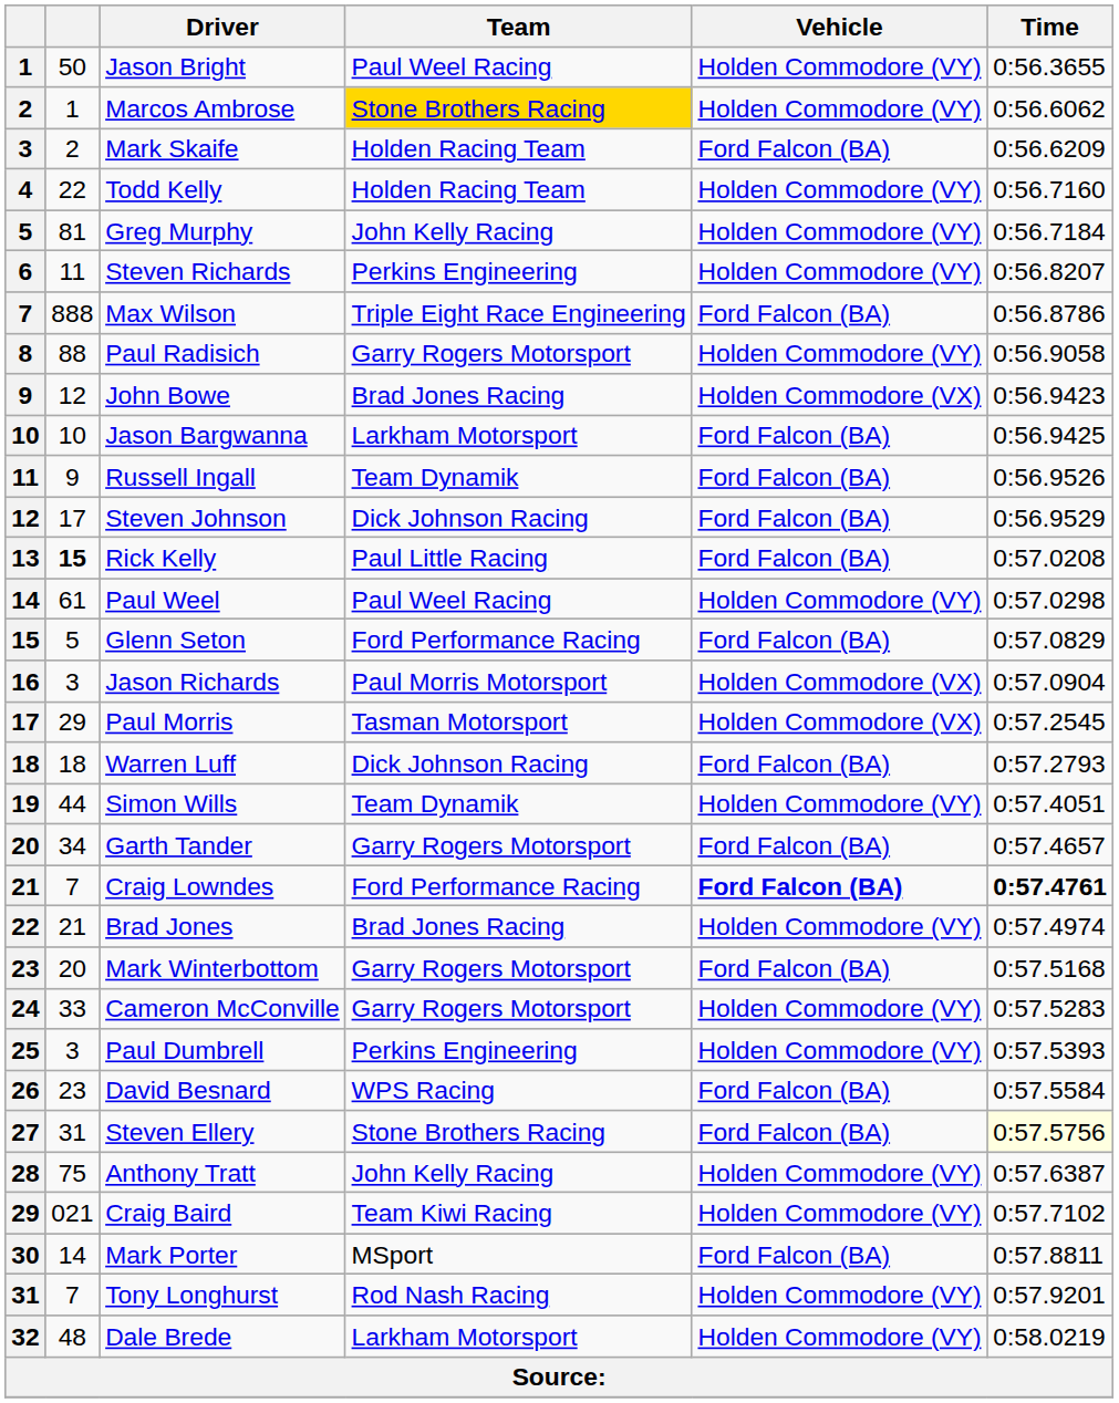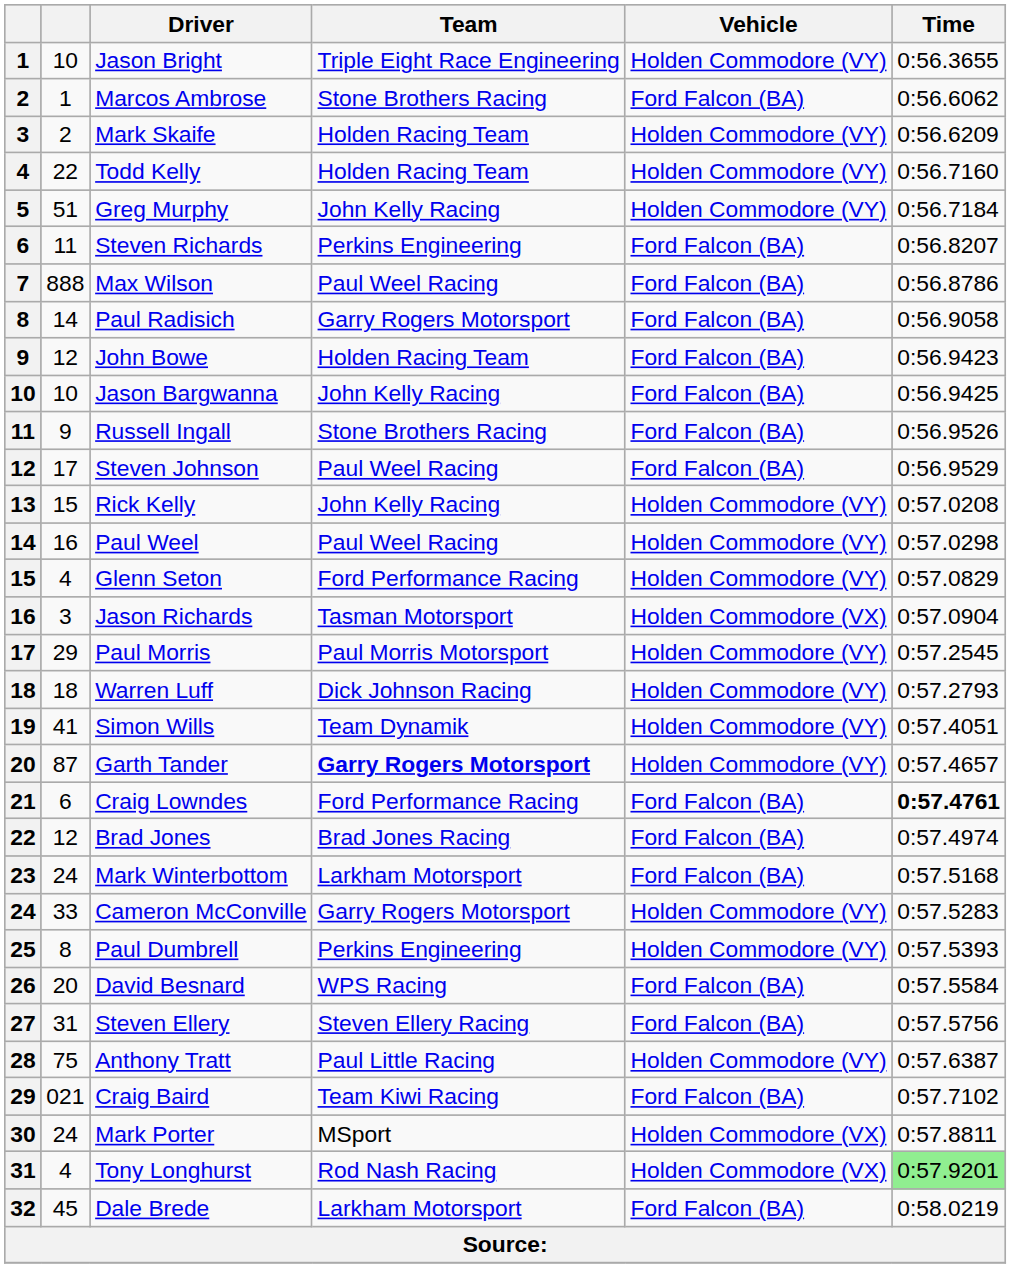Jason Bright | column 2: 50 -> 10
Jason Bright | Team: Paul Weel Racing -> Triple Eight Race Engineering
Marcos Ambrose | Team: gold background -> no background
Marcos Ambrose | Vehicle: Holden Commodore (VY) -> Ford Falcon (BA)
Mark Skaife | Vehicle: Ford Falcon (BA) -> Holden Commodore (VY)
Greg Murphy | column 2: 81 -> 51
Steven Richards | Vehicle: Holden Commodore (VY) -> Ford Falcon (BA)
Max Wilson | Team: Triple Eight Race Engineering -> Paul Weel Racing
Paul Radisich | column 2: 88 -> 14
Paul Radisich | Vehicle: Holden Commodore (VY) -> Ford Falcon (BA)
John Bowe | Team: Brad Jones Racing -> Holden Racing Team
John Bowe | Vehicle: Holden Commodore (VX) -> Ford Falcon (BA)
Jason Bargwanna | Team: Larkham Motorsport -> John Kelly Racing
Russell Ingall | Team: Team Dynamik -> Stone Brothers Racing
Steven Johnson | Team: Dick Johnson Racing -> Paul Weel Racing
Rick Kelly | column 2: bold -> normal
Rick Kelly | Team: Paul Little Racing -> John Kelly Racing
Rick Kelly | Vehicle: Ford Falcon (BA) -> Holden Commodore (VY)
Paul Weel | column 2: 61 -> 16
Glenn Seton | column 2: 5 -> 4
Glenn Seton | Vehicle: Ford Falcon (BA) -> Holden Commodore (VY)
Jason Richards | Team: Paul Morris Motorsport -> Tasman Motorsport
Paul Morris | Team: Tasman Motorsport -> Paul Morris Motorsport
Paul Morris | Vehicle: Holden Commodore (VX) -> Holden Commodore (VY)
Warren Luff | Vehicle: Ford Falcon (BA) -> Holden Commodore (VY)
Simon Wills | column 2: 44 -> 41
Garth Tander | column 2: 34 -> 87
Garth Tander | Team: normal -> bold
Garth Tander | Vehicle: Ford Falcon (BA) -> Holden Commodore (VY)
Craig Lowndes | column 2: 7 -> 6
Craig Lowndes | Vehicle: bold -> normal
Brad Jones | column 2: 21 -> 12
Brad Jones | Vehicle: Holden Commodore (VY) -> Ford Falcon (BA)
Mark Winterbottom | column 2: 20 -> 24
Mark Winterbottom | Team: Garry Rogers Motorsport -> Larkham Motorsport
Paul Dumbrell | column 2: 3 -> 8
David Besnard | column 2: 23 -> 20
Steven Ellery | Team: Stone Brothers Racing -> Steven Ellery Racing
Steven Ellery | Time: lightyellow background -> no background
Anthony Tratt | Team: John Kelly Racing -> Paul Little Racing
Craig Baird | Vehicle: Holden Commodore (VY) -> Ford Falcon (BA)
Mark Porter | column 2: 14 -> 24
Mark Porter | Vehicle: Ford Falcon (BA) -> Holden Commodore (VX)
Tony Longhurst | column 2: 7 -> 4
Tony Longhurst | Vehicle: Holden Commodore (VY) -> Holden Commodore (VX)
Tony Longhurst | Time: no background -> lightgreen background
Dale Brede | column 2: 48 -> 45
Dale Brede | Vehicle: Holden Commodore (VY) -> Ford Falcon (BA)
